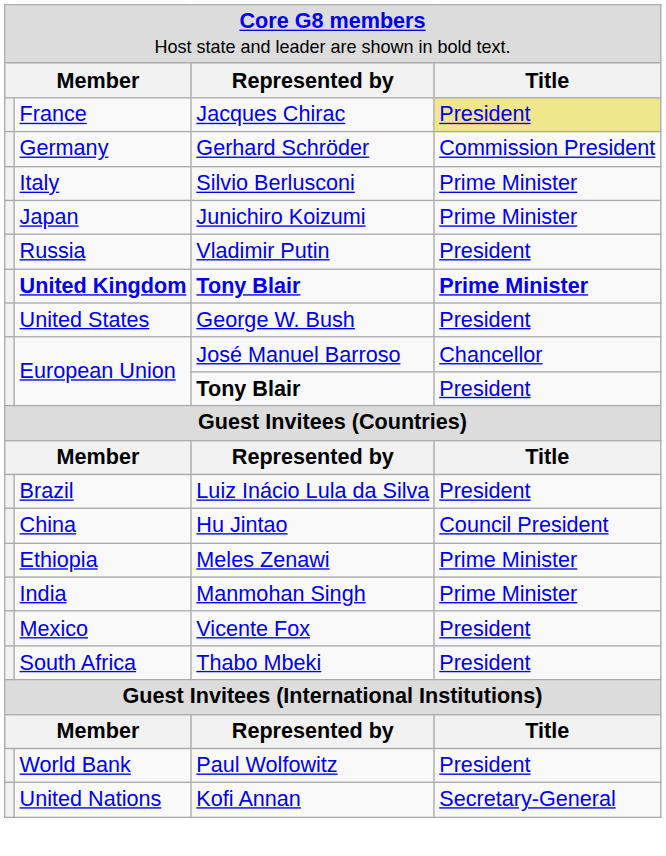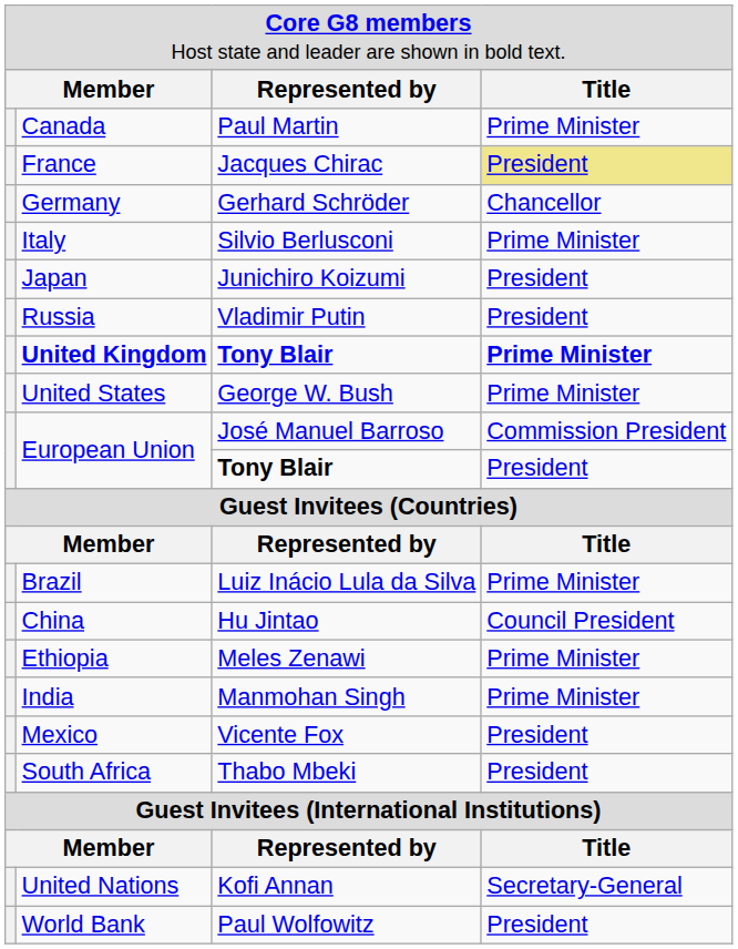+ row: Canada | Paul Martin | Prime Minister
Germany | column 4: Commission President -> Chancellor
Japan | column 4: Prime Minister -> President
United States | column 4: President -> Prime Minister
European Union / José Manuel Barroso | column 4: Chancellor -> Commission President
Brazil | column 4: President -> Prime Minister
rows swapped: United Nations <-> World Bank
